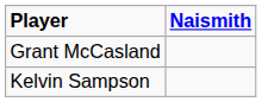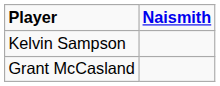rows swapped: Grant McCasland <-> Kelvin Sampson
